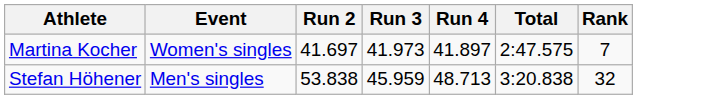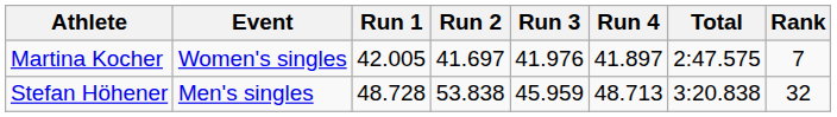+ column: Run 1 | 42.005 | 48.728
Martina Kocher | Run 3: 41.973 -> 41.976
